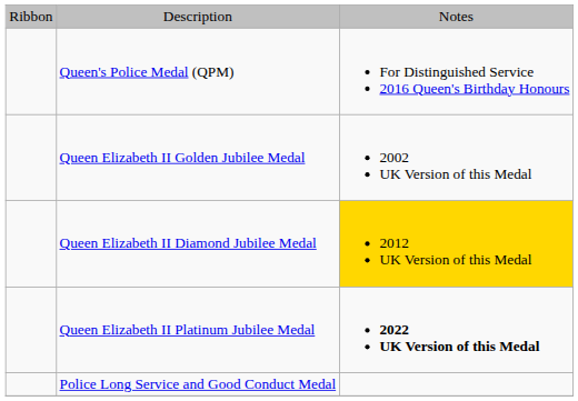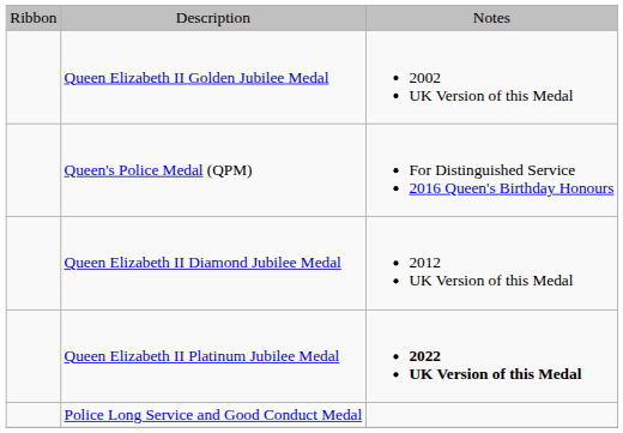rows swapped: Queen's Police Medal (QPM) <-> Queen Elizabeth II Golden Jubilee Medal
Queen Elizabeth II Diamond Jubilee Medal | column 3: gold background -> no background
